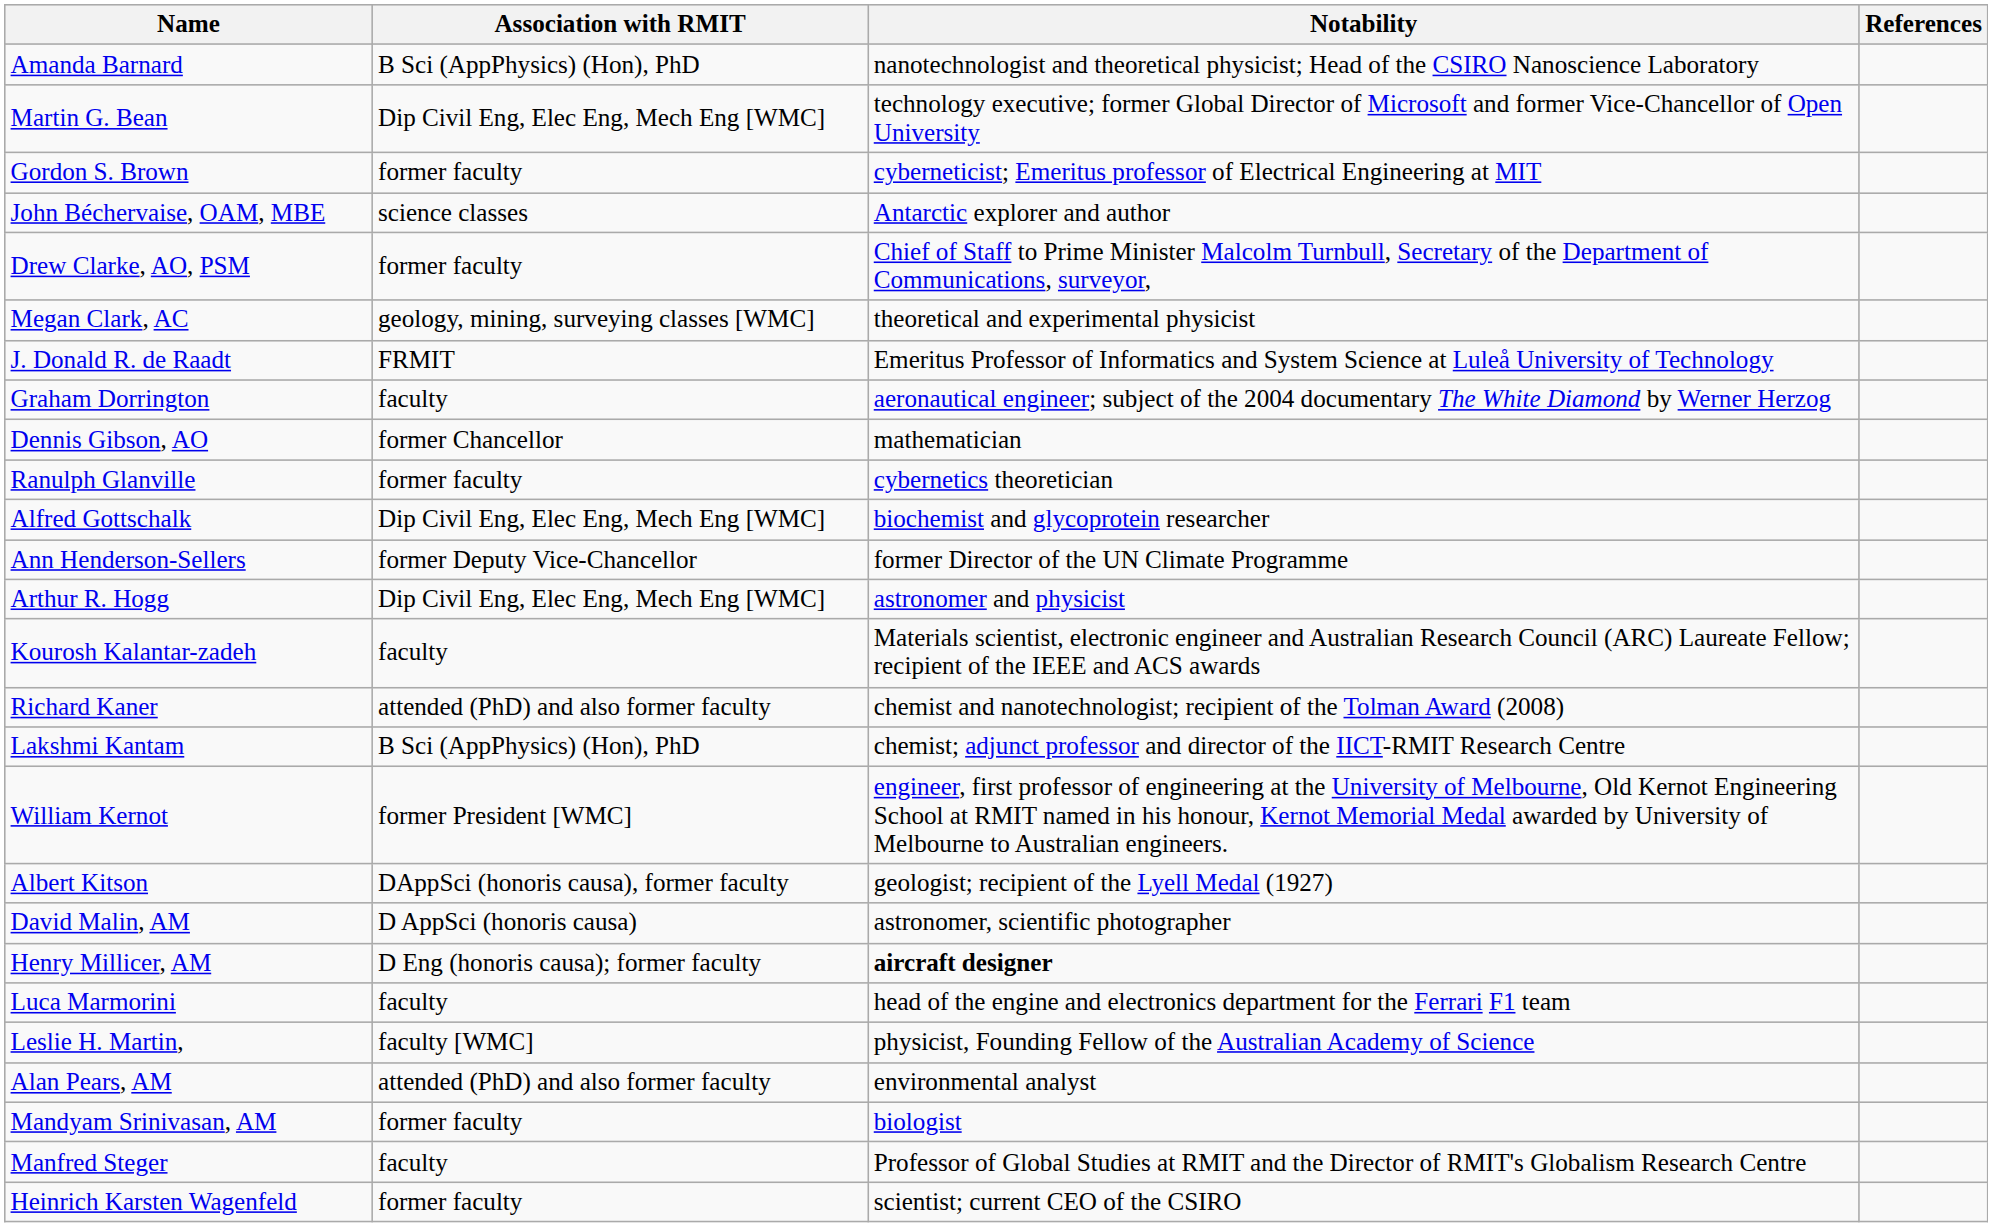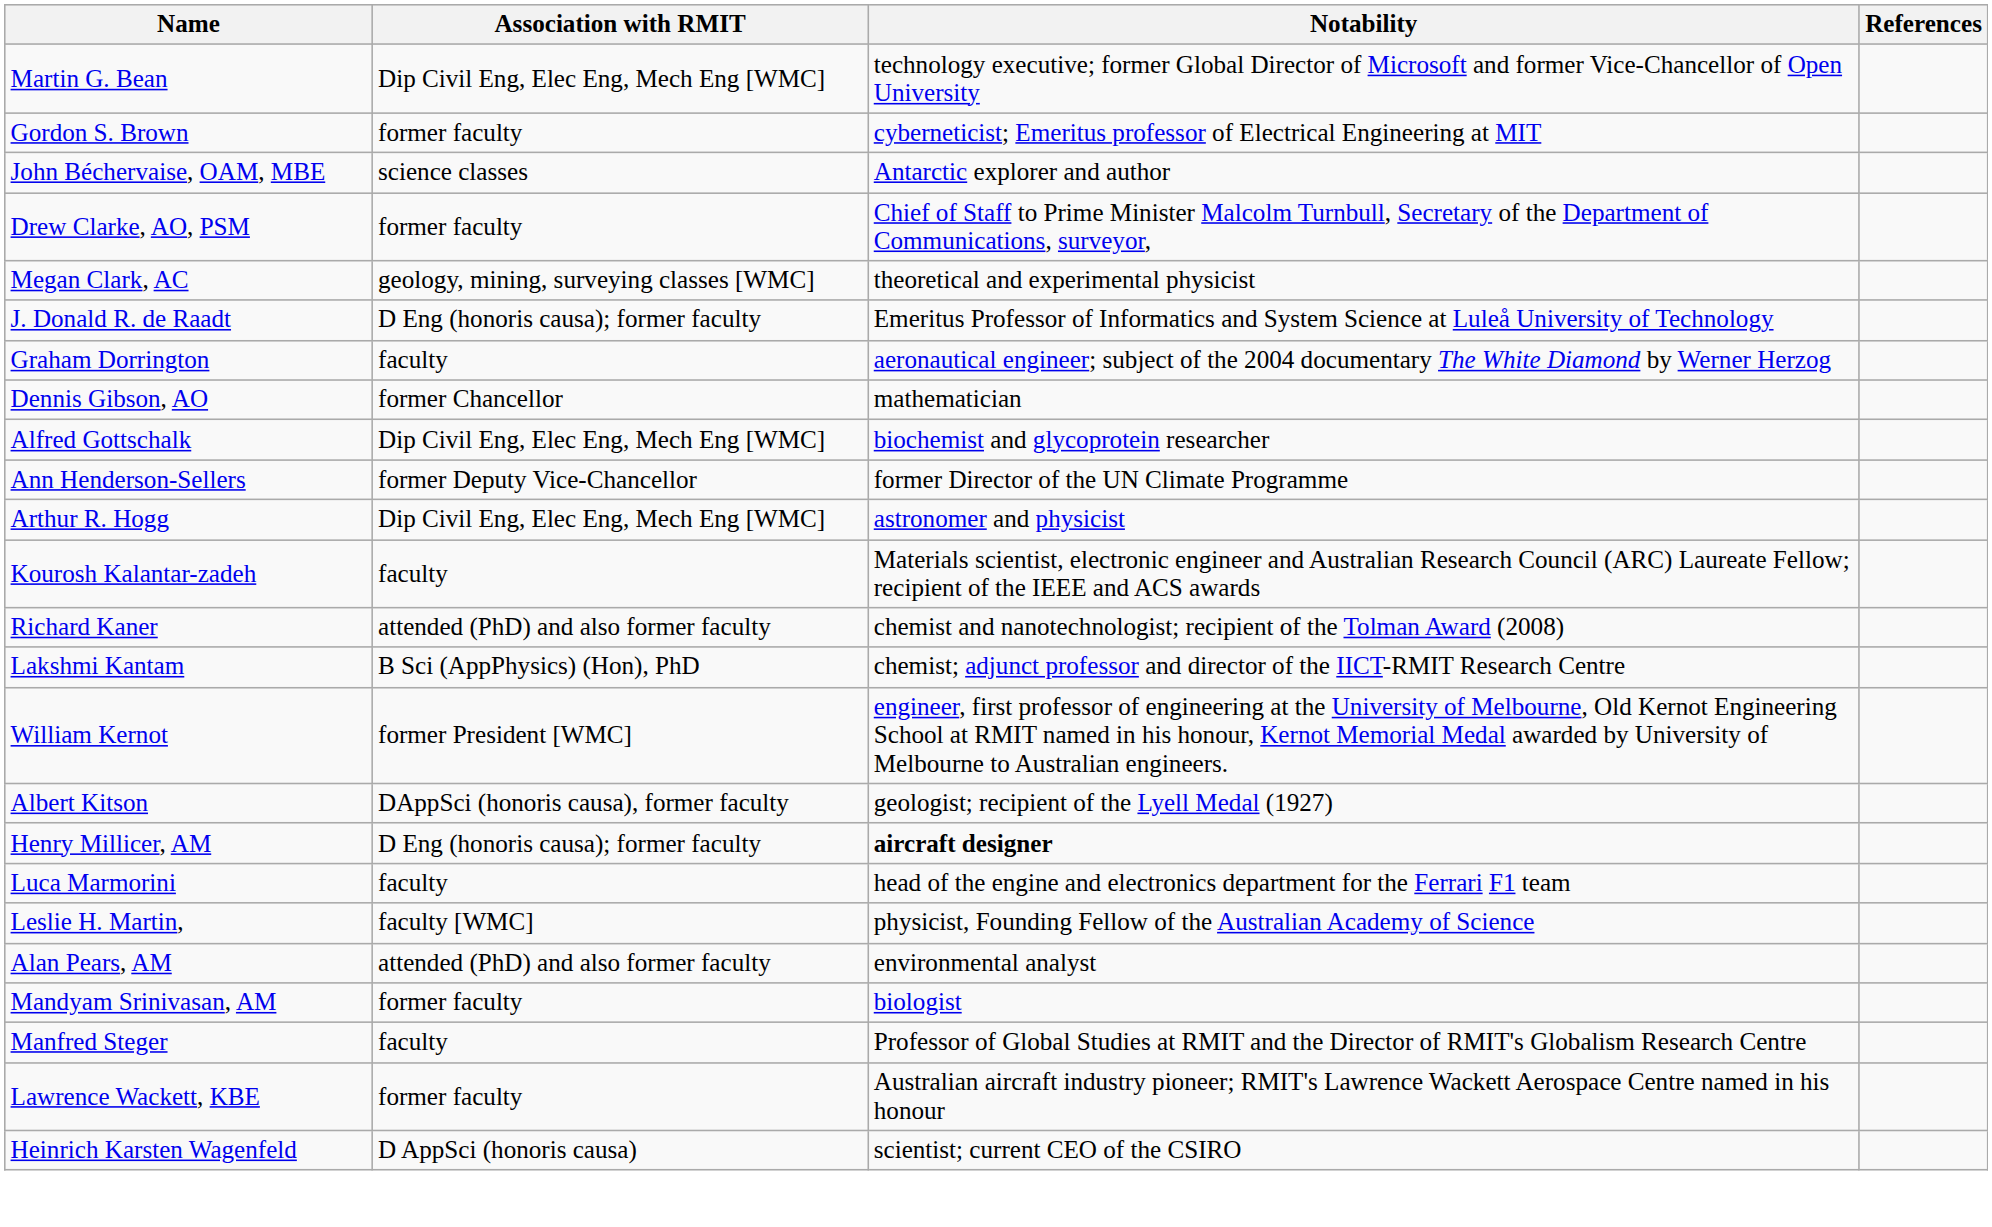- row: Amanda Barnard | B Sci (AppPhysics) (Hon), PhD | nanotechnologist and theoretical physicist; Head of the CSIRO Nanoscience Laboratory
J. Donald R. de Raadt | Association with RMIT: FRMIT -> D Eng (honoris causa); former faculty
- row: Ranulph Glanville | former faculty | cybernetics theoretician
- row: David Malin, AM | D AppSci (honoris causa) | astronomer, scientific photographer
+ row: Lawrence Wackett, KBE | former faculty | Australian aircraft industry pioneer; RMIT's Lawrence Wackett Aerospace Centre named in his honour
Heinrich Karsten Wagenfeld | Association with RMIT: former faculty -> D AppSci (honoris causa)
